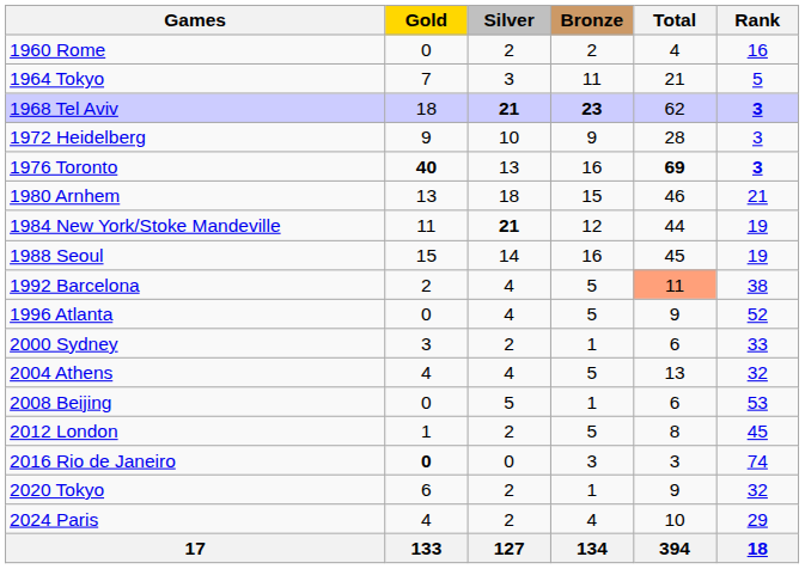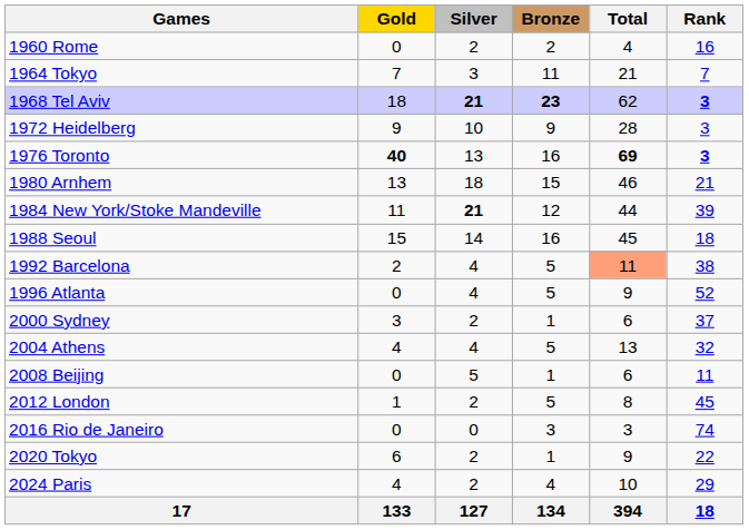1964 Tokyo | Rank: 5 -> 7
1984 New York/Stoke Mandeville | Rank: 19 -> 39
1988 Seoul | Rank: 19 -> 18
2000 Sydney | Rank: 33 -> 37
2008 Beijing | Rank: 53 -> 11
2016 Rio de Janeiro | Gold: bold -> normal
2020 Tokyo | Rank: 32 -> 22
